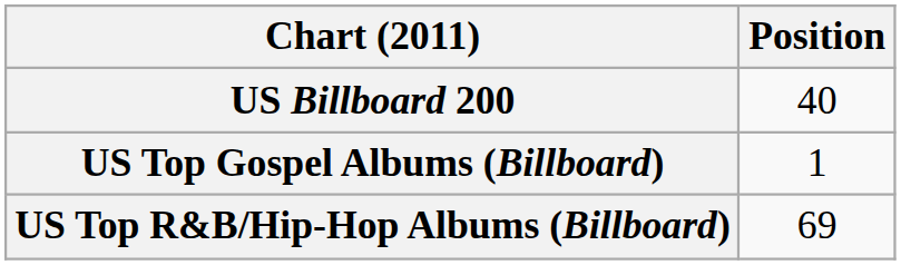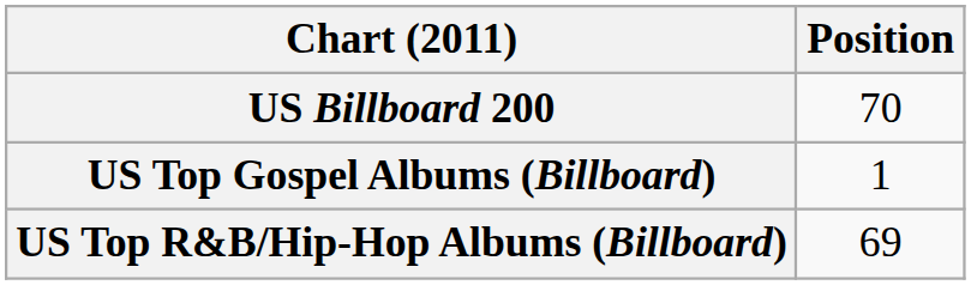US Billboard 200 | Position: 40 -> 70
